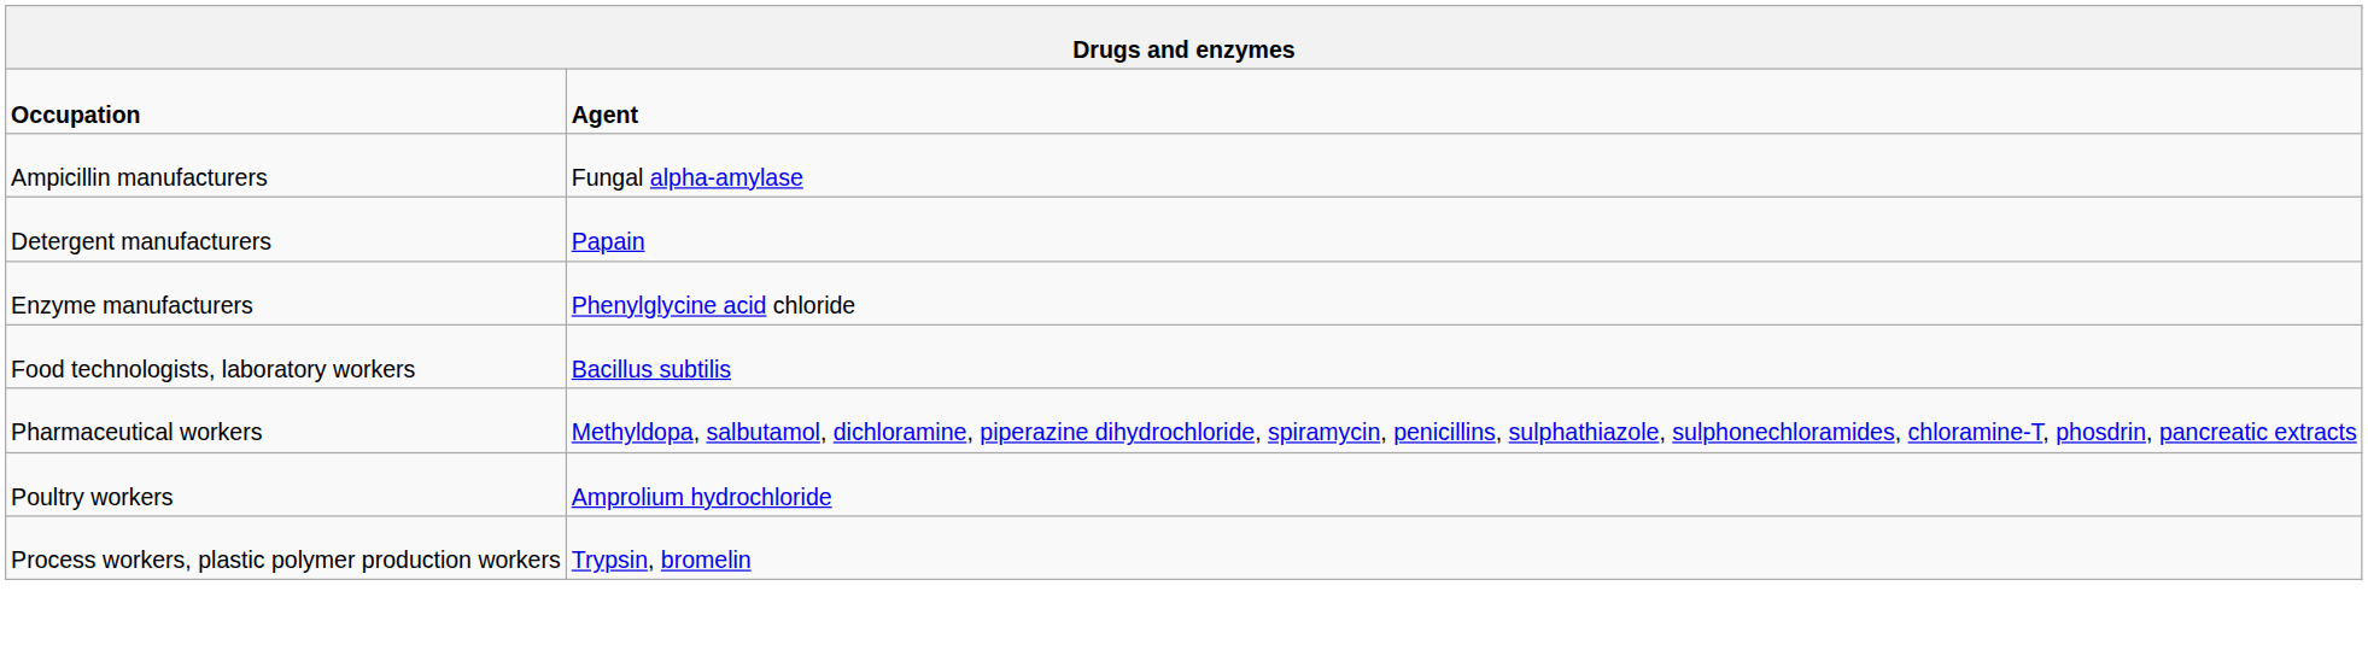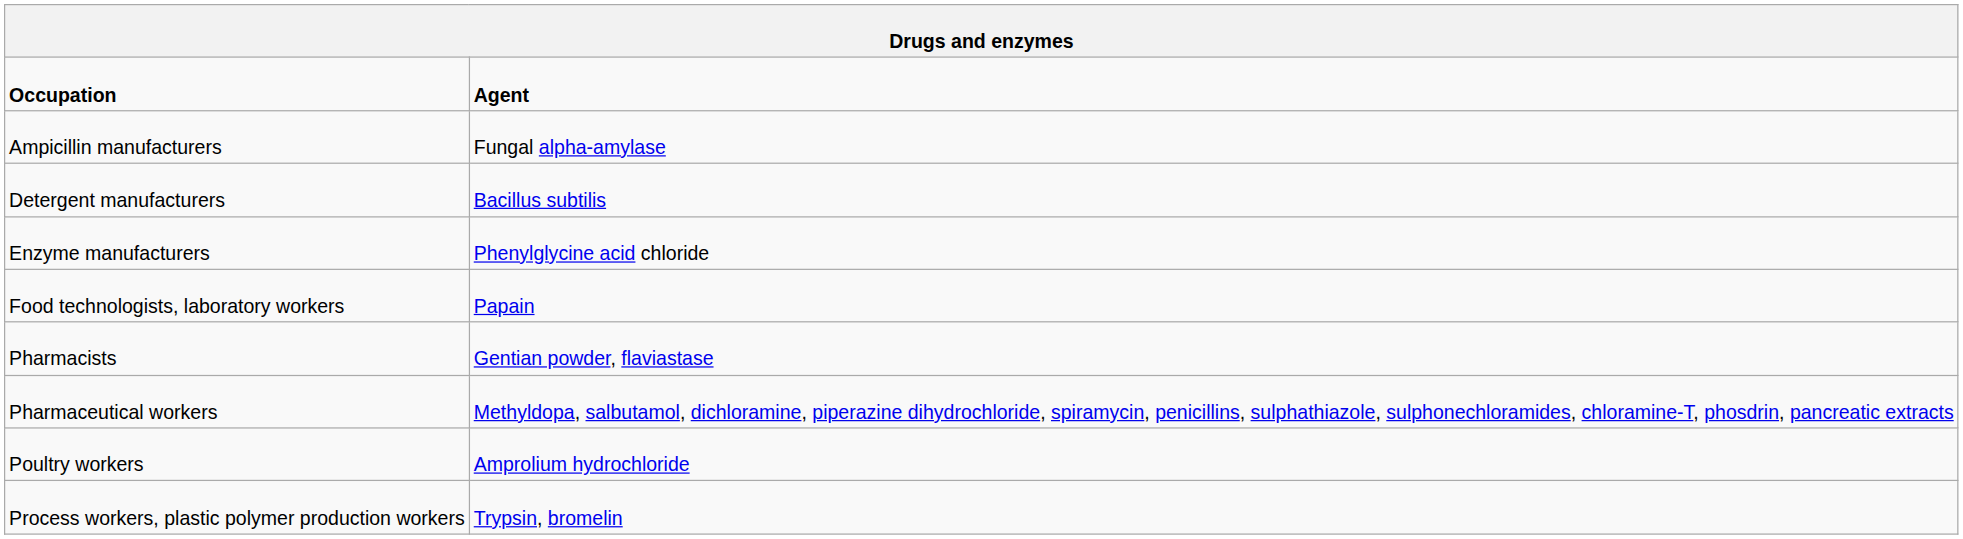Detergent manufacturers | column 2: Papain -> Bacillus subtilis
Food technologists, laboratory workers | column 2: Bacillus subtilis -> Papain
+ row: Pharmacists | Gentian powder, flaviastase
